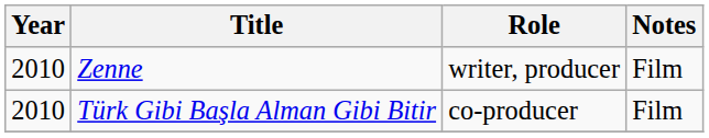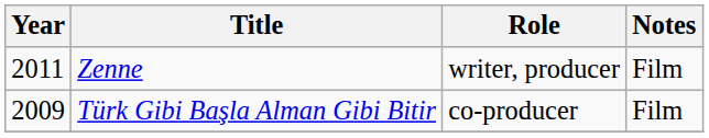Zenne | Year: 2010 -> 2011
Türk Gibi Başla Alman Gibi Bitir | Year: 2010 -> 2009
